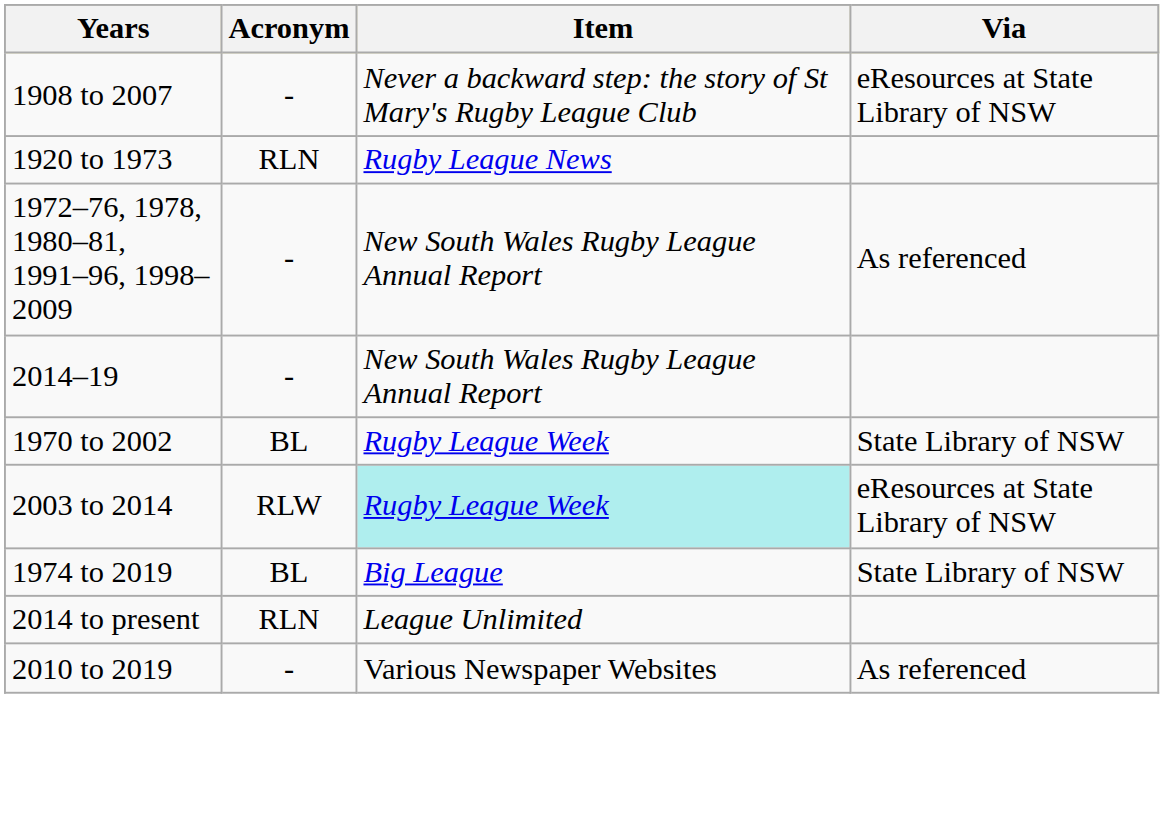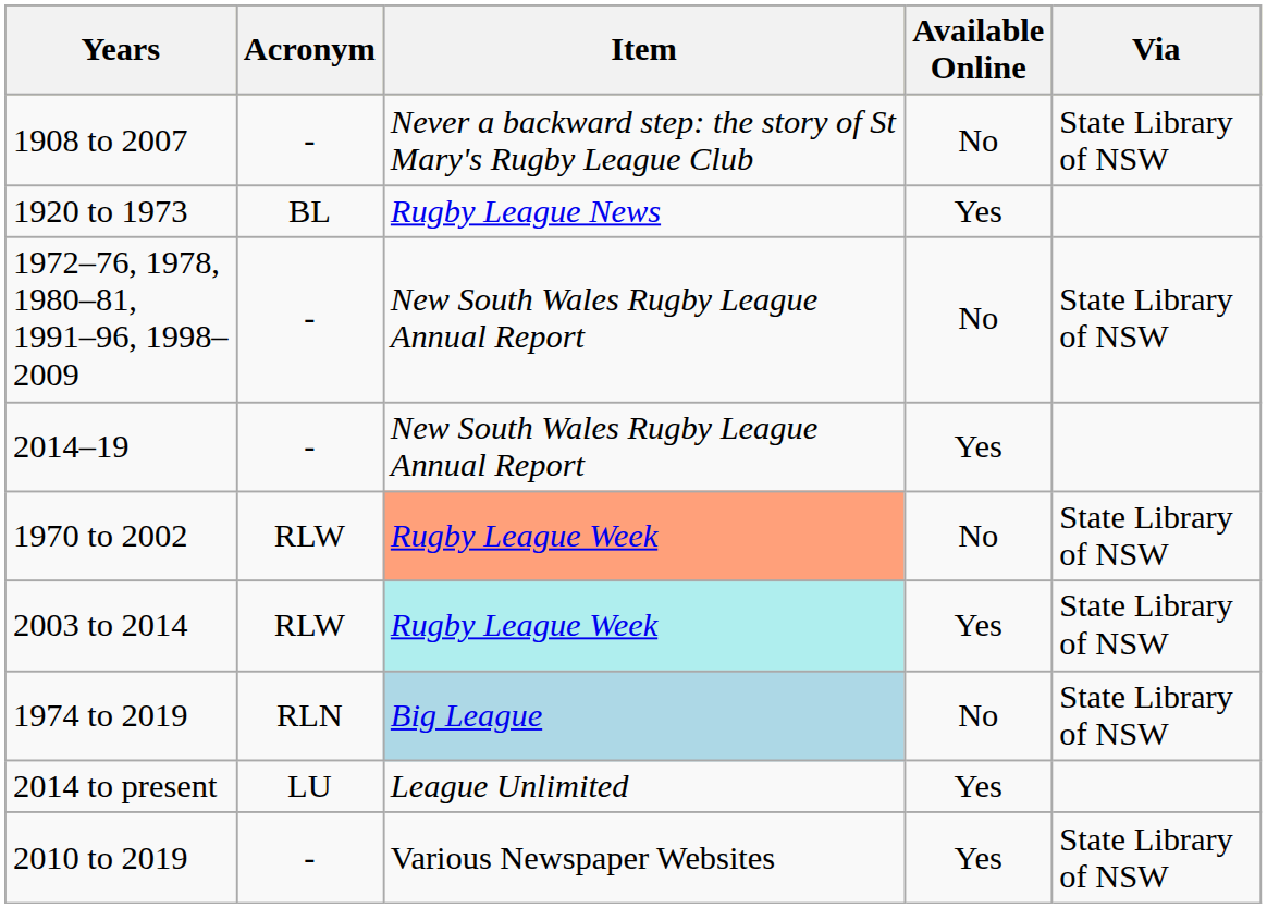+ column: Available Online | No | Yes | No | Yes | No | Yes | No | Yes | Yes
1908 to 2007 | Via: eResources at State Library of NSW -> State Library of NSW
1920 to 1973 | Acronym: RLN -> BL
1972–76, 1978, 1980–81, 1991–96, 1998–2009 | Via: As referenced -> State Library of NSW
1970 to 2002 | Acronym: BL -> RLW
1970 to 2002 | Item: no background -> lightsalmon background
2003 to 2014 | Via: eResources at State Library of NSW -> State Library of NSW
1974 to 2019 | Acronym: BL -> RLN
1974 to 2019 | Item: no background -> lightblue background
2014 to present | Acronym: RLN -> LU
2010 to 2019 | Via: As referenced -> State Library of NSW
